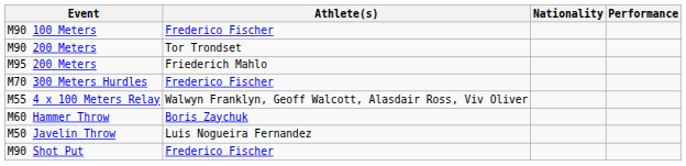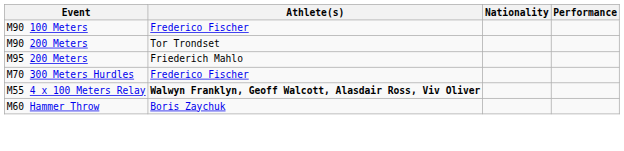M55 4 x 100 Meters Relay | Athlete(s): normal -> bold
- row: M50 Javelin Throw | Luis Nogueira Fernandez
- row: M90 Shot Put | Frederico Fischer
